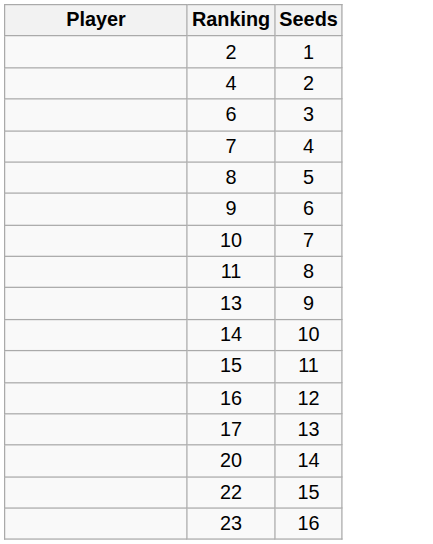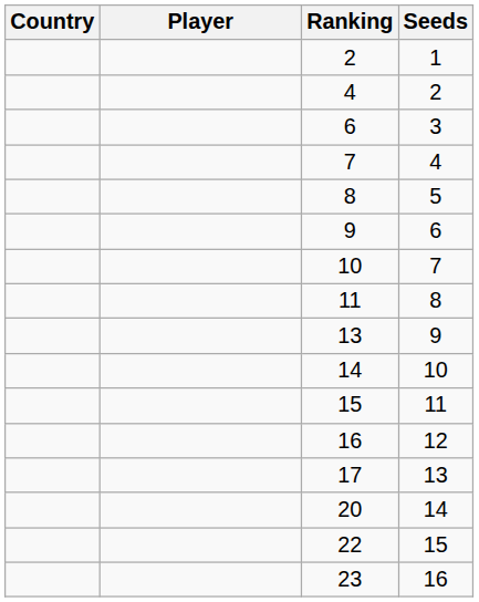+ column: Country
